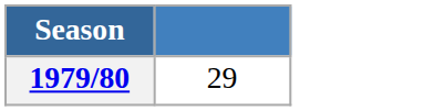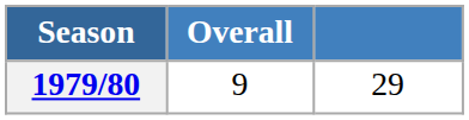+ column: Overall | 9
